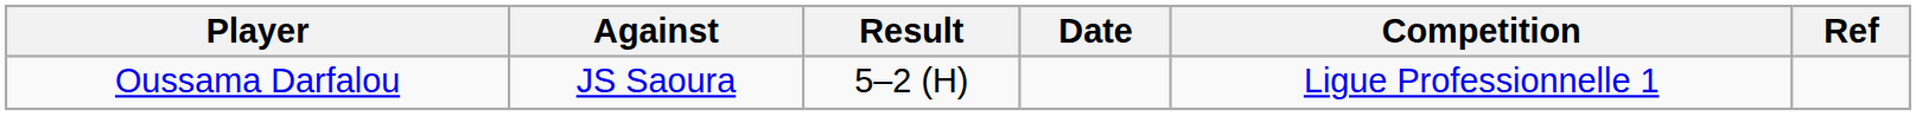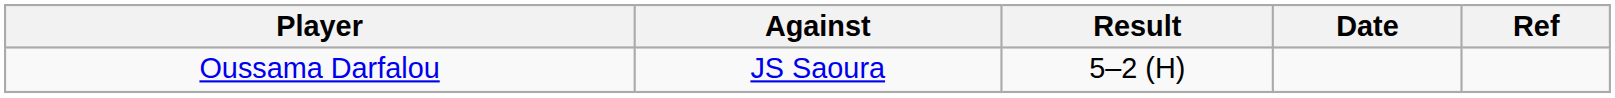- column: Competition | Ligue Professionnelle 1
